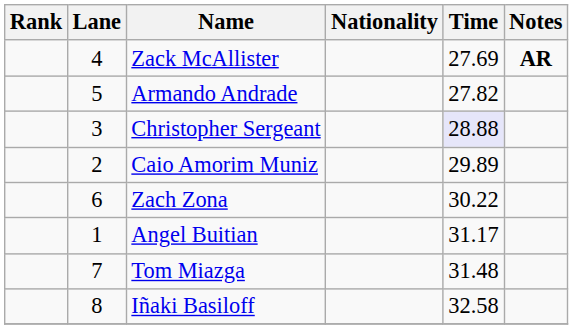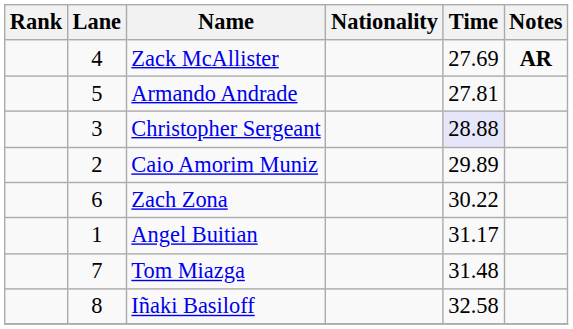Armando Andrade | Time: 27.82 -> 27.81
